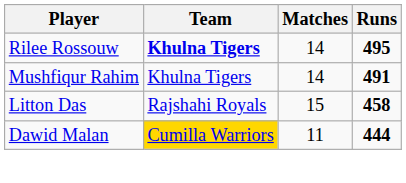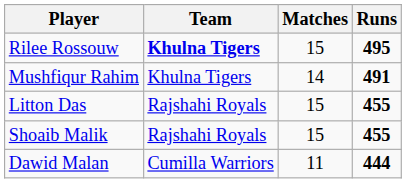Rilee Rossouw | Matches: 14 -> 15
Litton Das | Runs: 458 -> 455
+ row: Shoaib Malik | Rajshahi Royals | 15 | 455
Dawid Malan | Team: gold background -> no background
